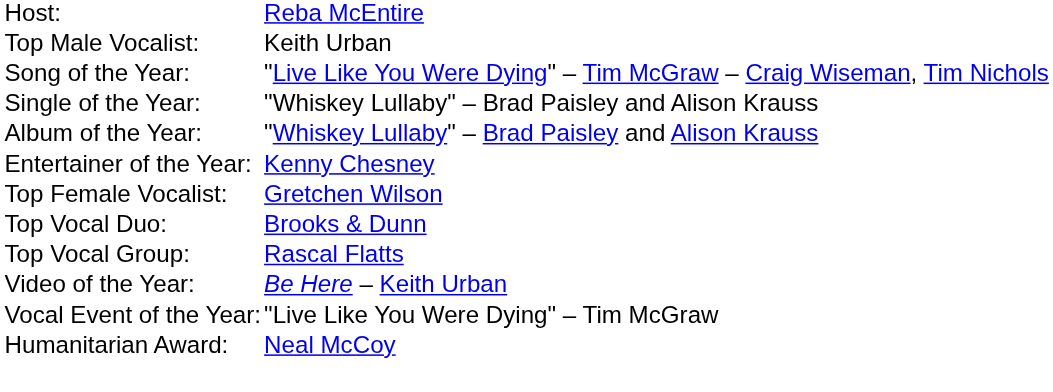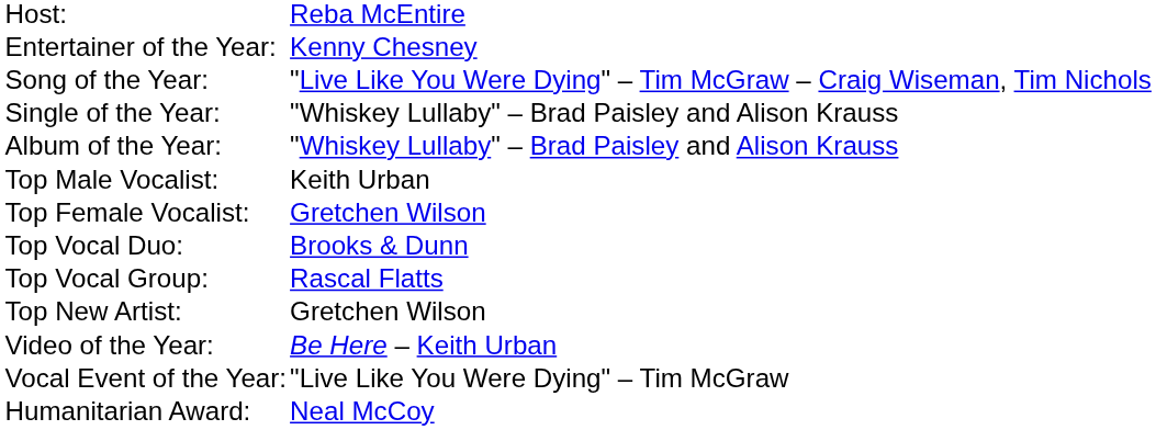rows swapped: Entertainer of the Year: <-> Top Male Vocalist:
+ row: Top New Artist: | Gretchen Wilson
